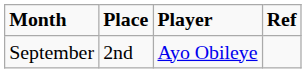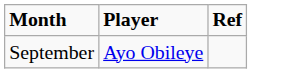- column: Place | 2nd
